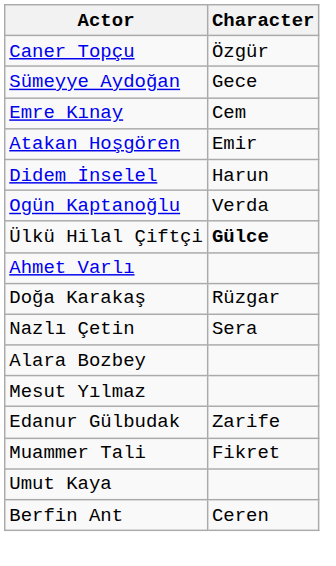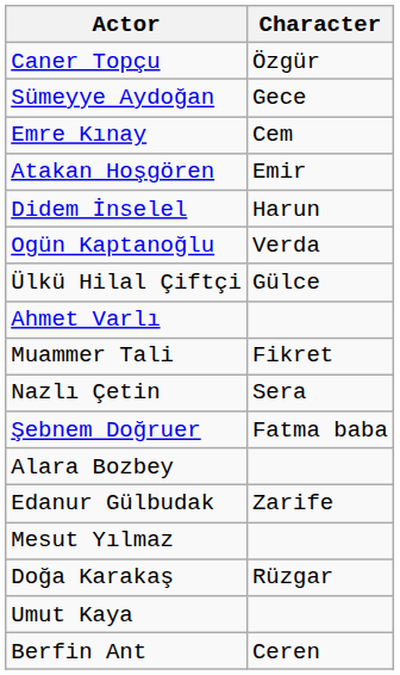Ülkü Hilal Çiftçi | Character: bold -> normal
rows swapped: Doğa Karakaş <-> Muammer Tali
+ row: Şebnem Doğruer | Fatma baba
rows swapped: Mesut Yılmaz <-> Edanur Gülbudak
